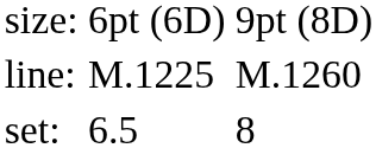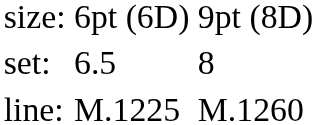rows swapped: set: <-> line:
